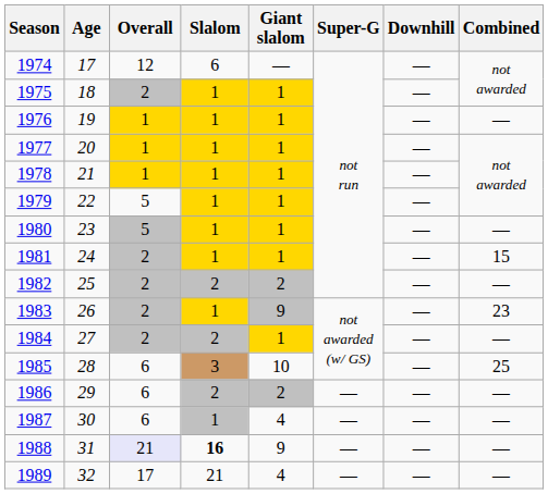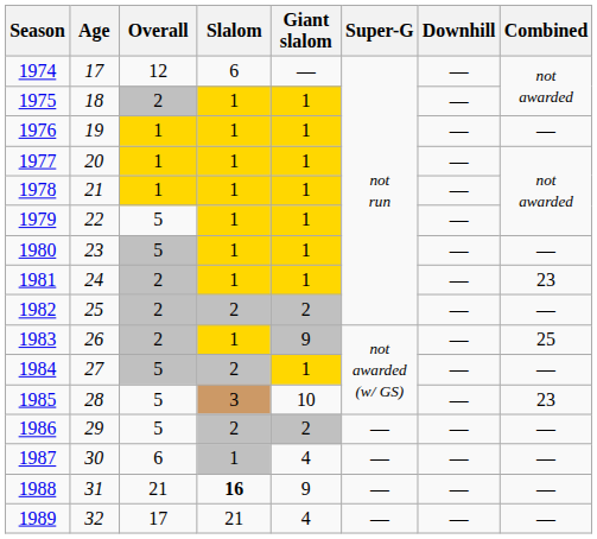1981 | Combined: 15 -> 23
1983 | Combined: 23 -> 25
1984 | Overall: 2 -> 5
1985 | Overall: 6 -> 5
1985 | Combined: 25 -> 23
1986 | Overall: 6 -> 5
1988 | Overall: lavender background -> no background
